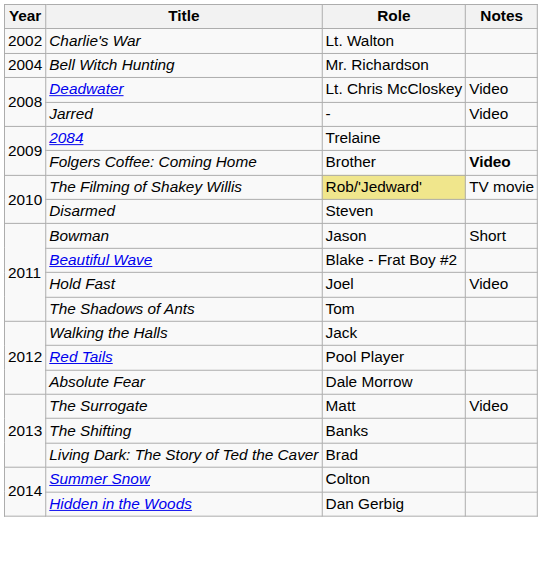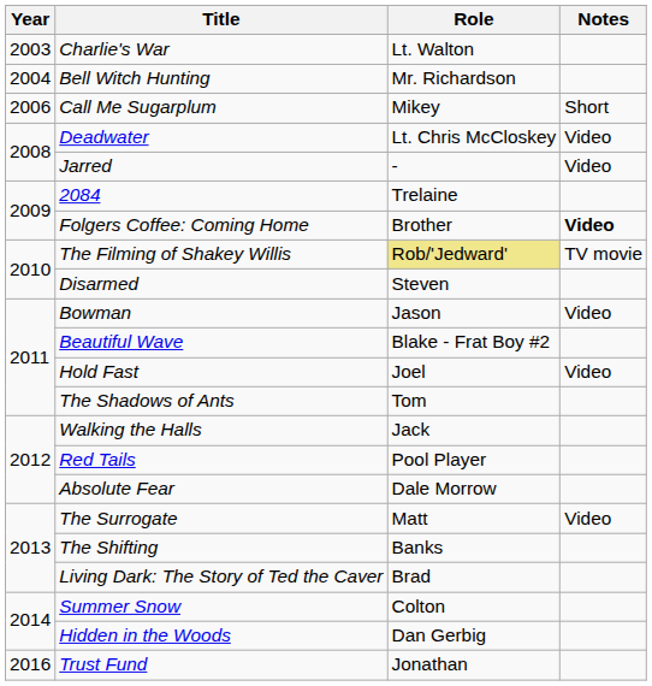Charlie's War | Year: 2002 -> 2003
+ row: 2006 | Call Me Sugarplum | Mikey | Short
Bowman | Notes: Short -> Video
+ row: 2016 | Trust Fund | Jonathan
